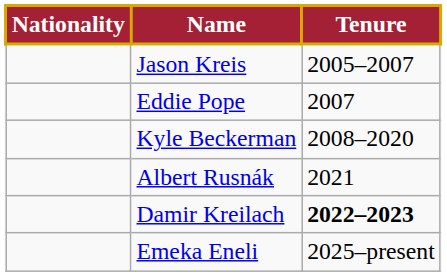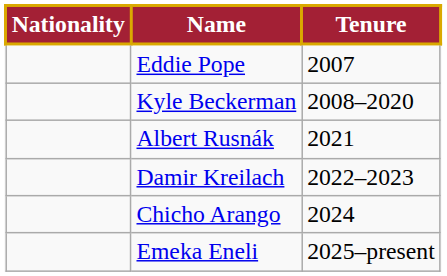- row: Jason Kreis | 2005–2007
Damir Kreilach | Tenure: bold -> normal
+ row: Chicho Arango | 2024
